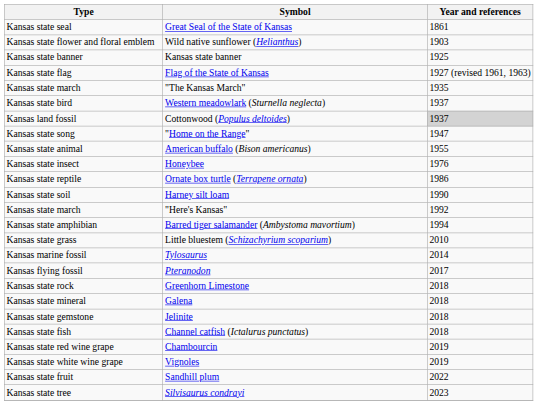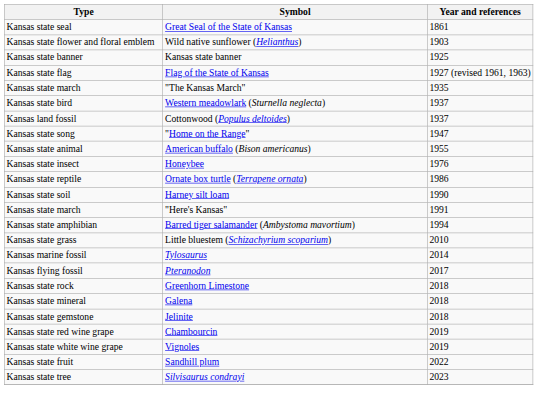Cottonwood (Populus deltoides) | Year and references: lightgrey background -> no background
"Here's Kansas" | Year and references: 1992 -> 1991
- row: Kansas state fish | Channel catfish (Ictalurus punctatus) | 2018
